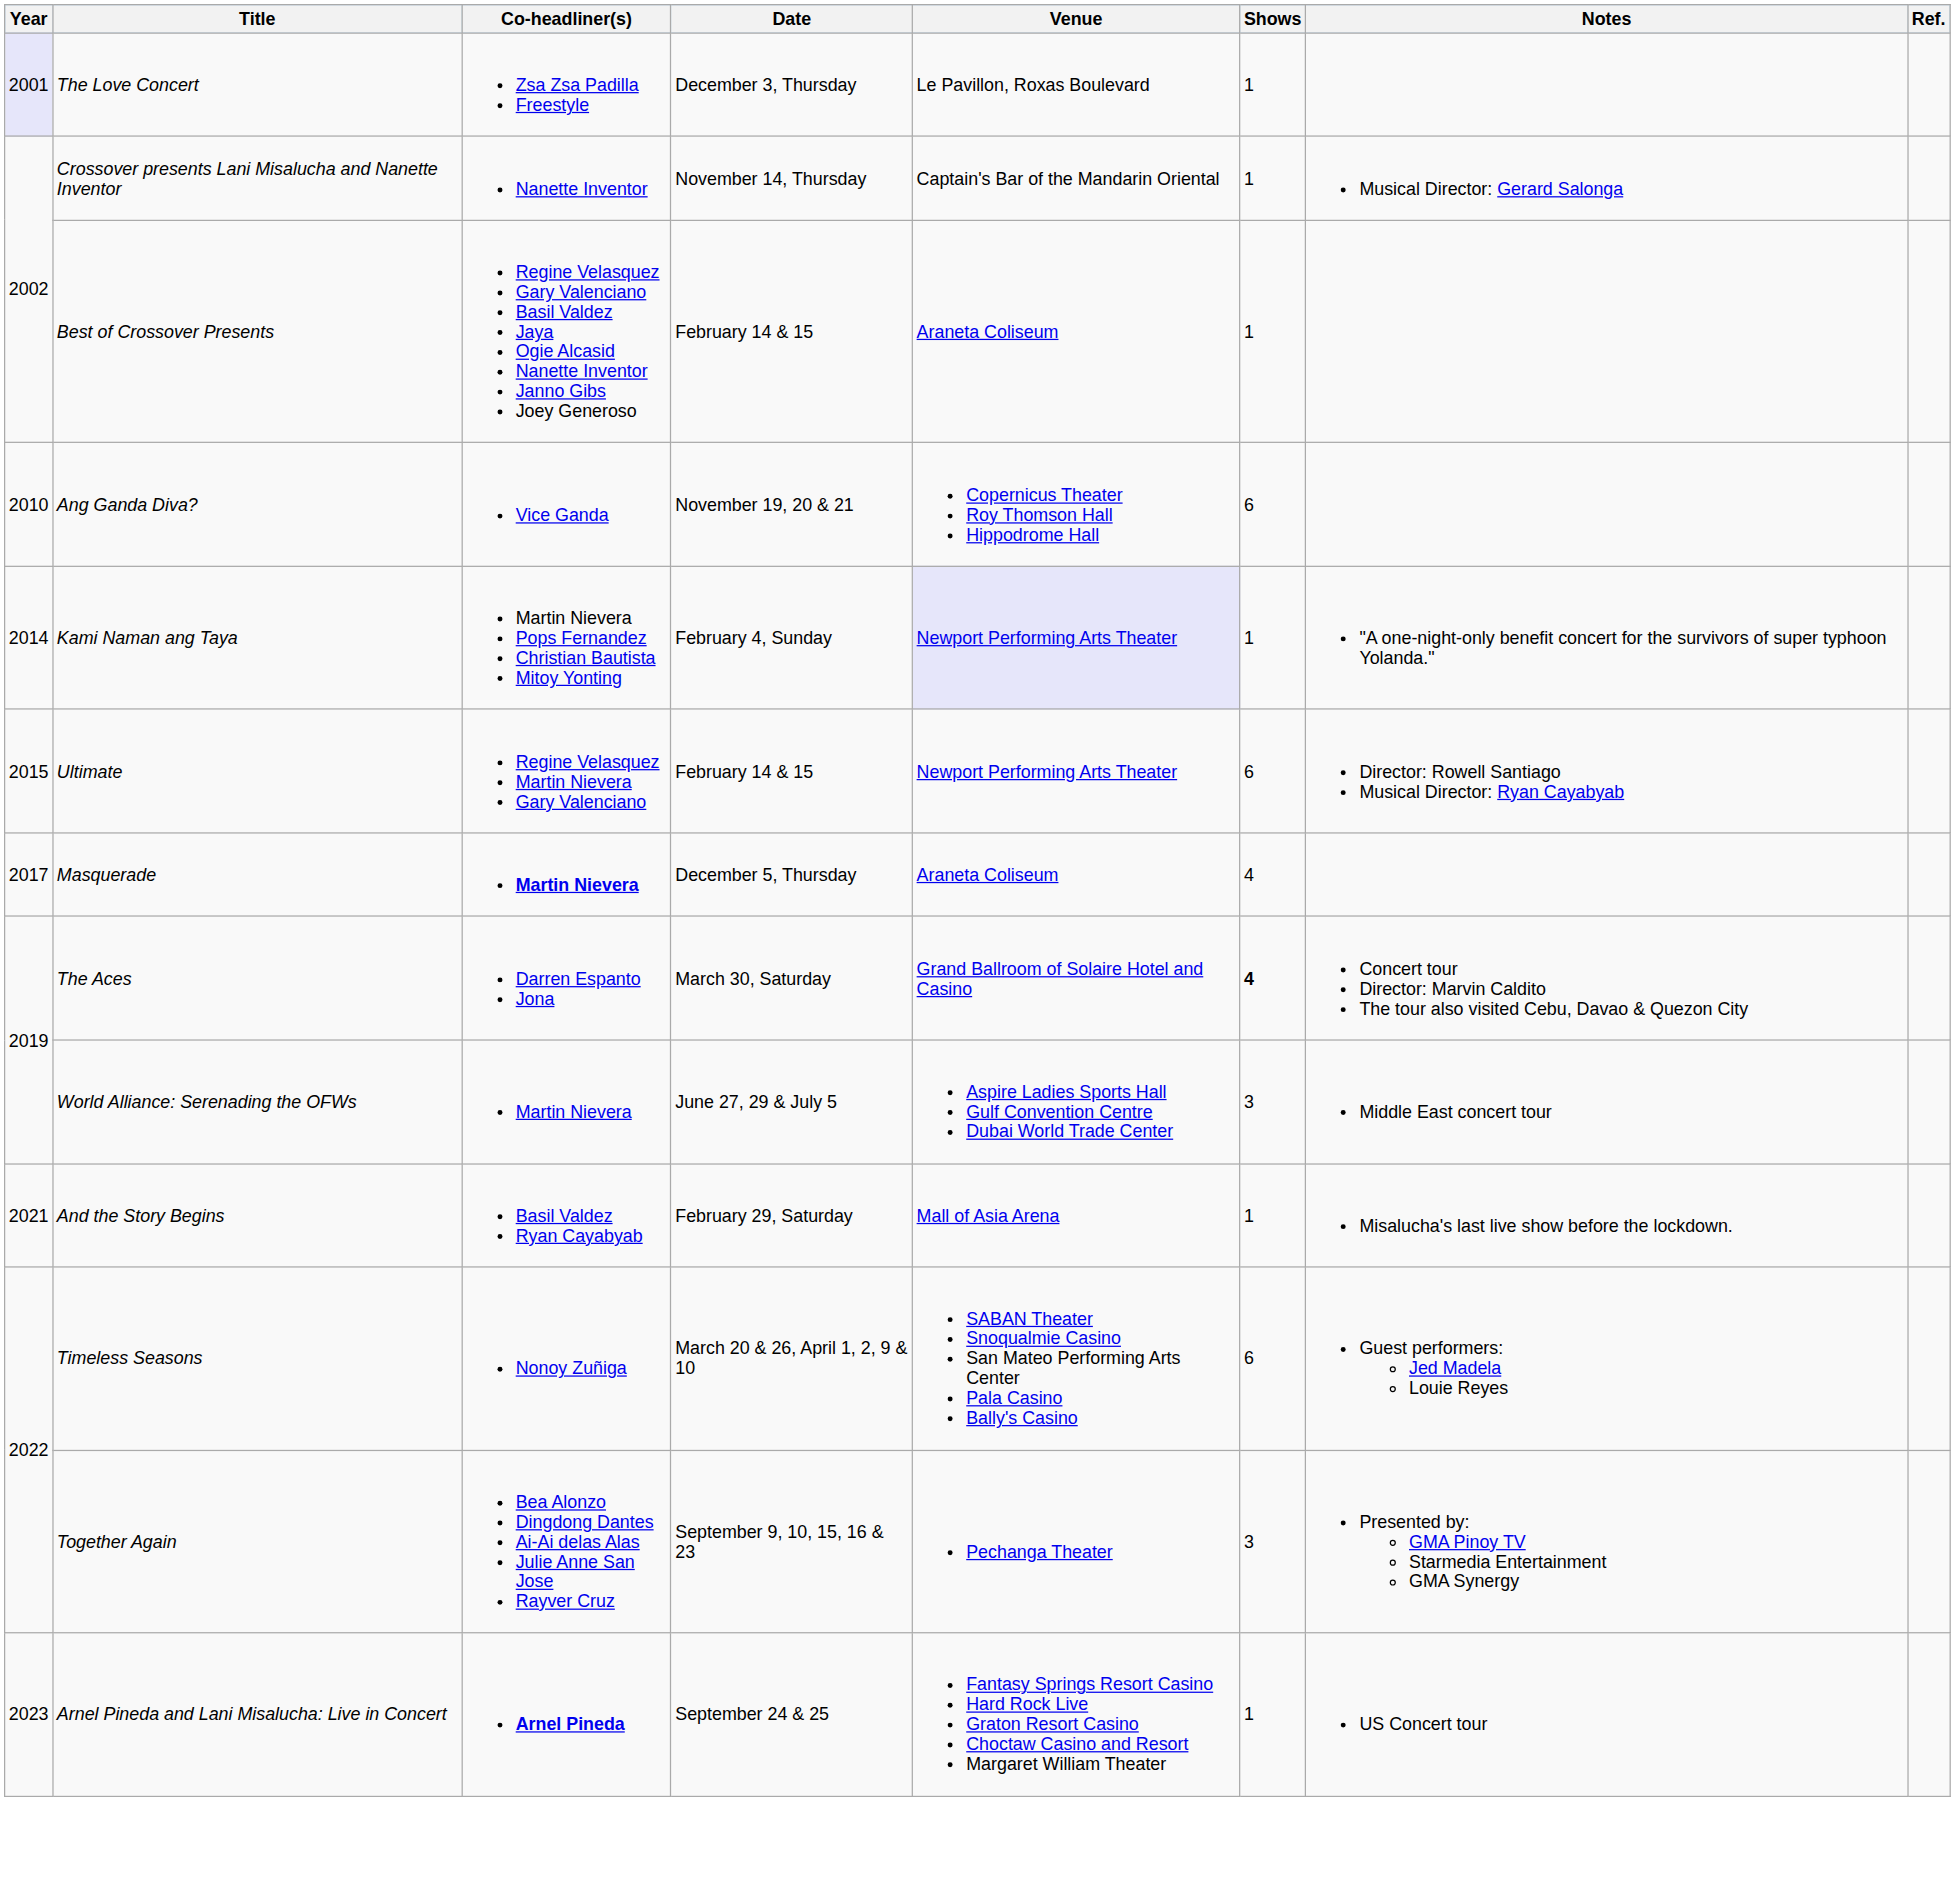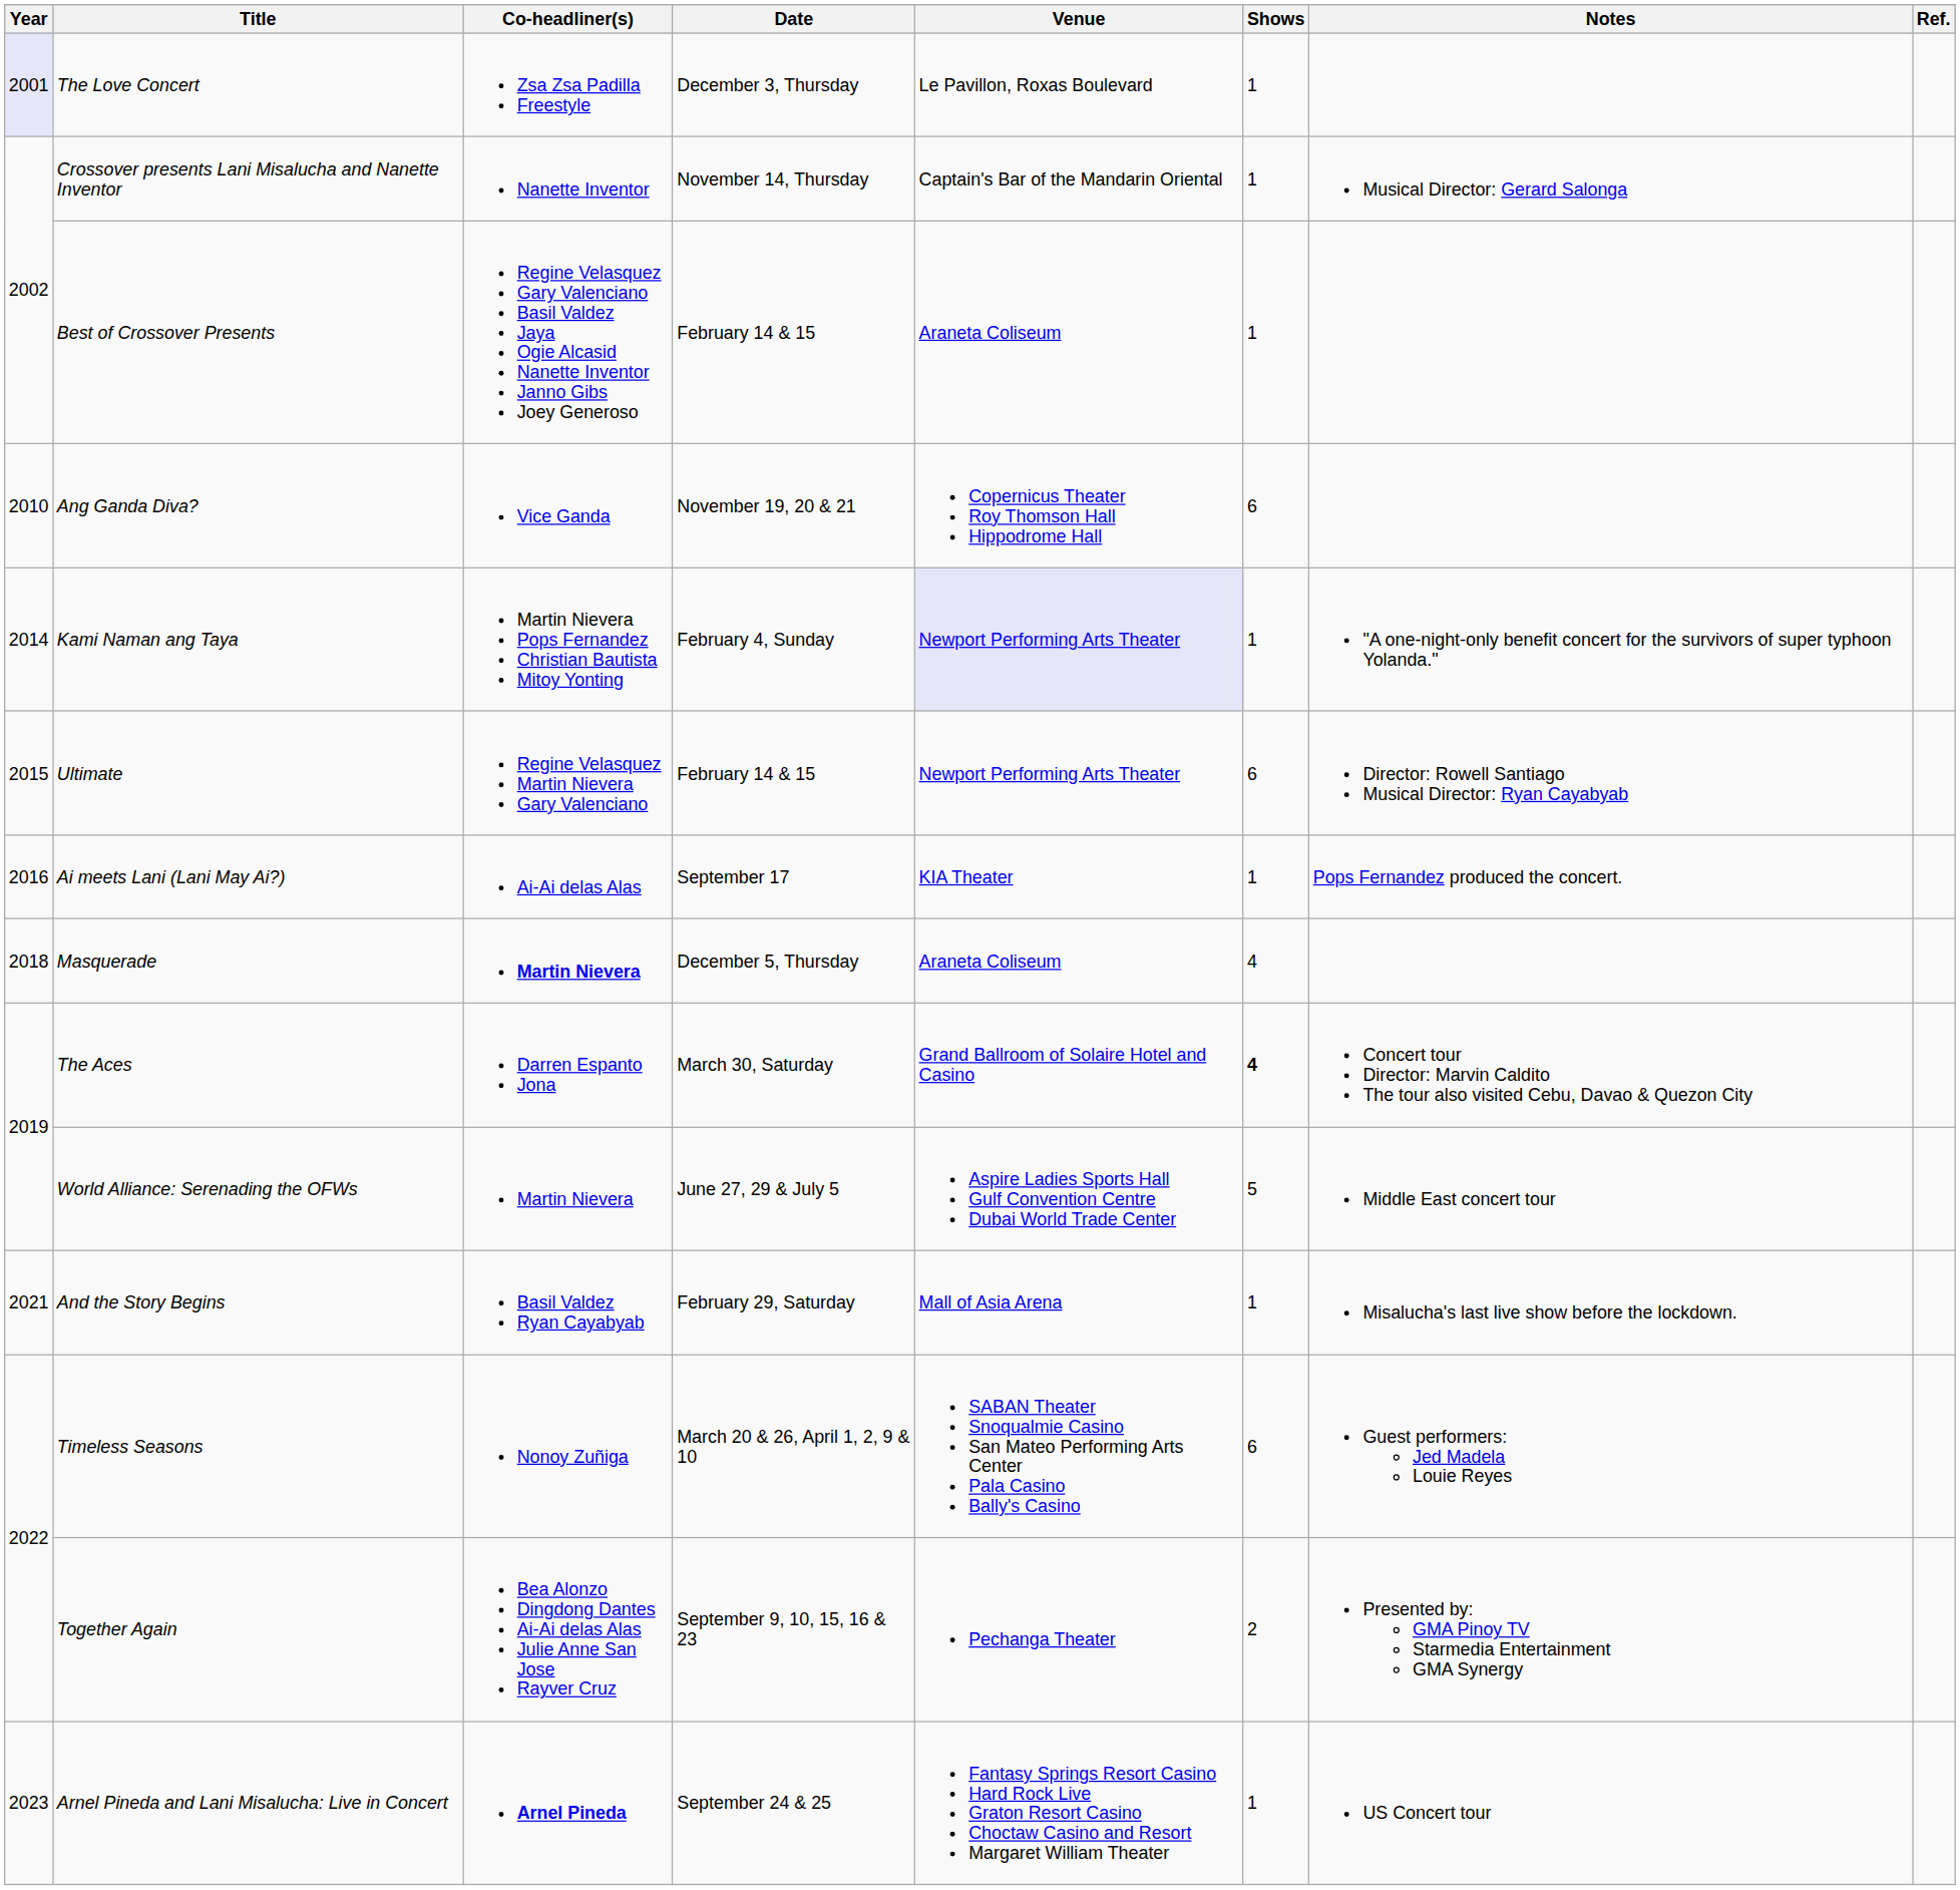+ row: 2016 | Ai meets Lani (Lani May Ai?) | Ai-Ai delas Alas | September 17 | KIA Theater | 1 | Pops Fernandez produced the concert.
Masquerade | Year: 2017 -> 2018
World Alliance: Serenading the OFWs | Shows: 3 -> 5
Together Again | Shows: 3 -> 2
